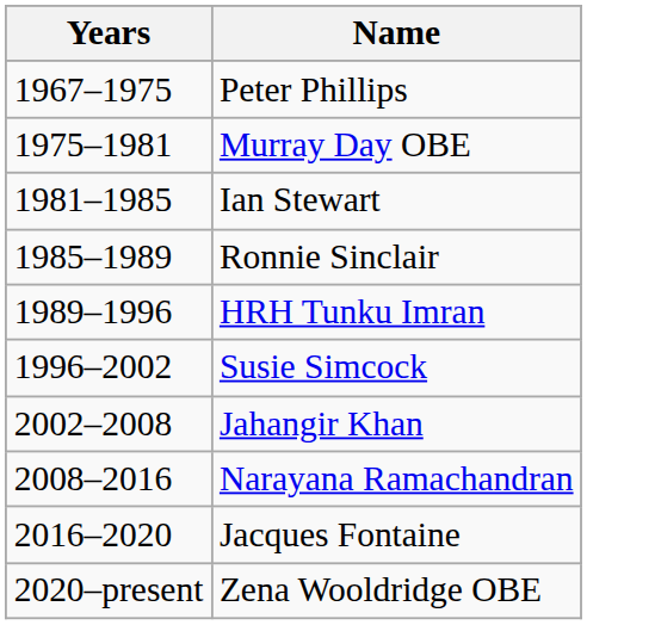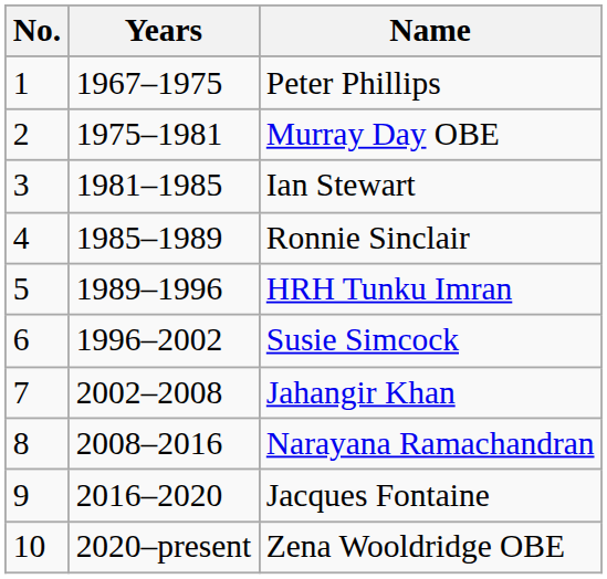+ column: No. | 1 | 2 | 3 | 4 | 5 | 6 | 7 | 8 | 9 | 10
